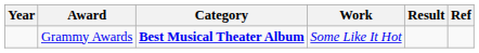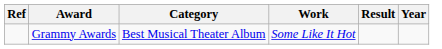columns swapped: Year <-> Ref
Grammy Awards | Category: bold -> normal
